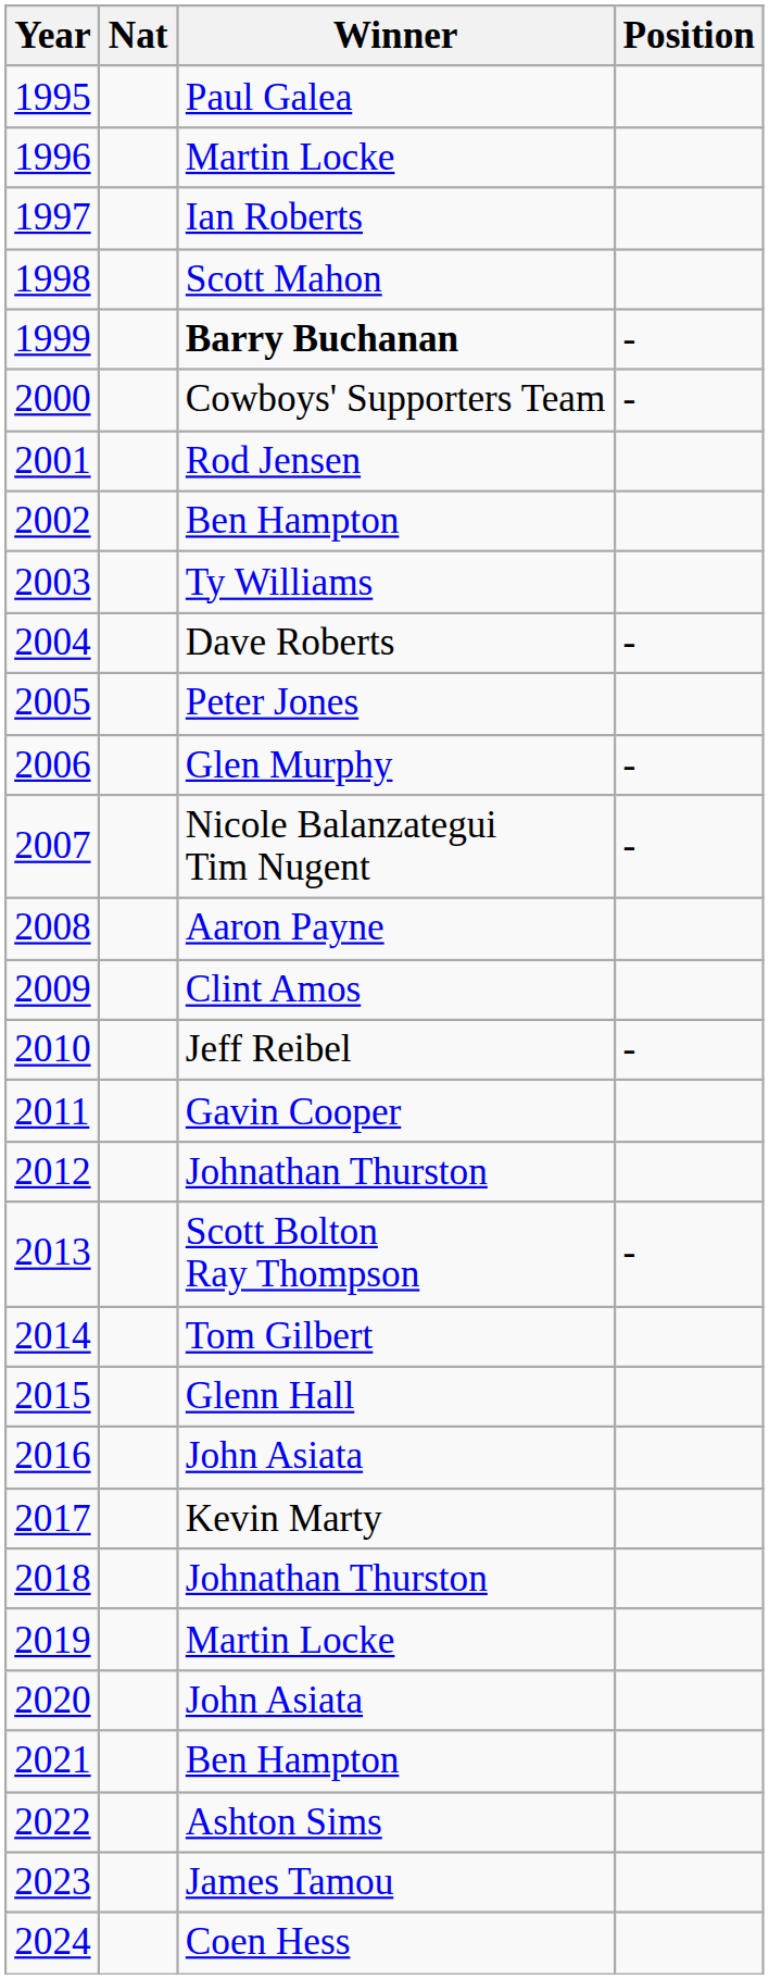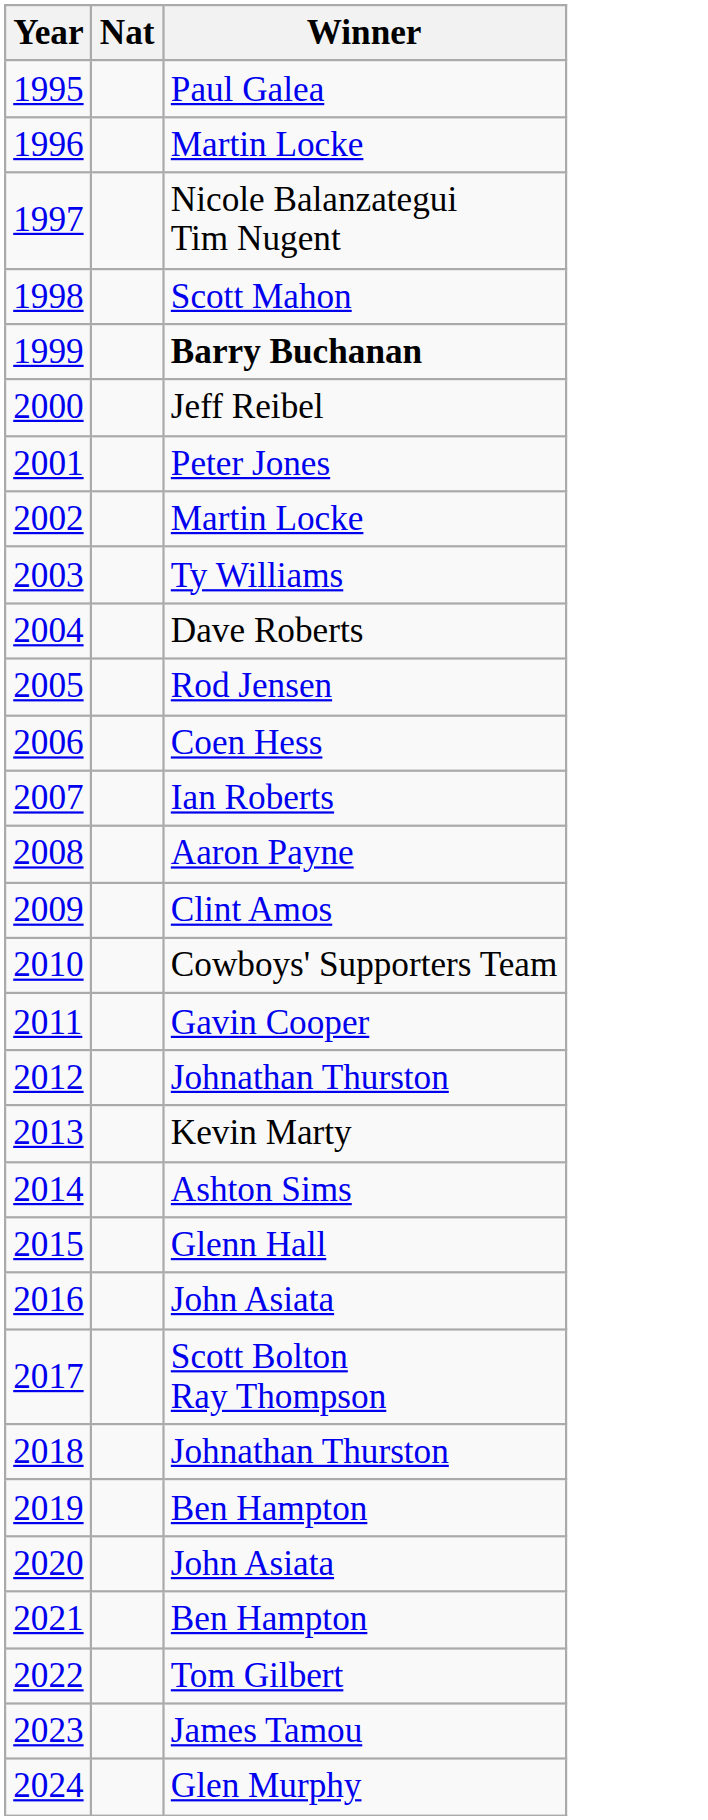- column: Position | - | - | - | - | - | - | -
1997 | Winner: Ian Roberts -> Nicole Balanzategui Tim Nugent
2000 | Winner: Cowboys' Supporters Team -> Jeff Reibel
2001 | Winner: Rod Jensen -> Peter Jones
2002 | Winner: Ben Hampton -> Martin Locke
2005 | Winner: Peter Jones -> Rod Jensen
2006 | Winner: Glen Murphy -> Coen Hess
2007 | Winner: Nicole Balanzategui Tim Nugent -> Ian Roberts
2010 | Winner: Jeff Reibel -> Cowboys' Supporters Team
2013 | Winner: Scott Bolton Ray Thompson -> Kevin Marty
2014 | Winner: Tom Gilbert -> Ashton Sims
2017 | Winner: Kevin Marty -> Scott Bolton Ray Thompson
2019 | Winner: Martin Locke -> Ben Hampton
2022 | Winner: Ashton Sims -> Tom Gilbert
2024 | Winner: Coen Hess -> Glen Murphy
